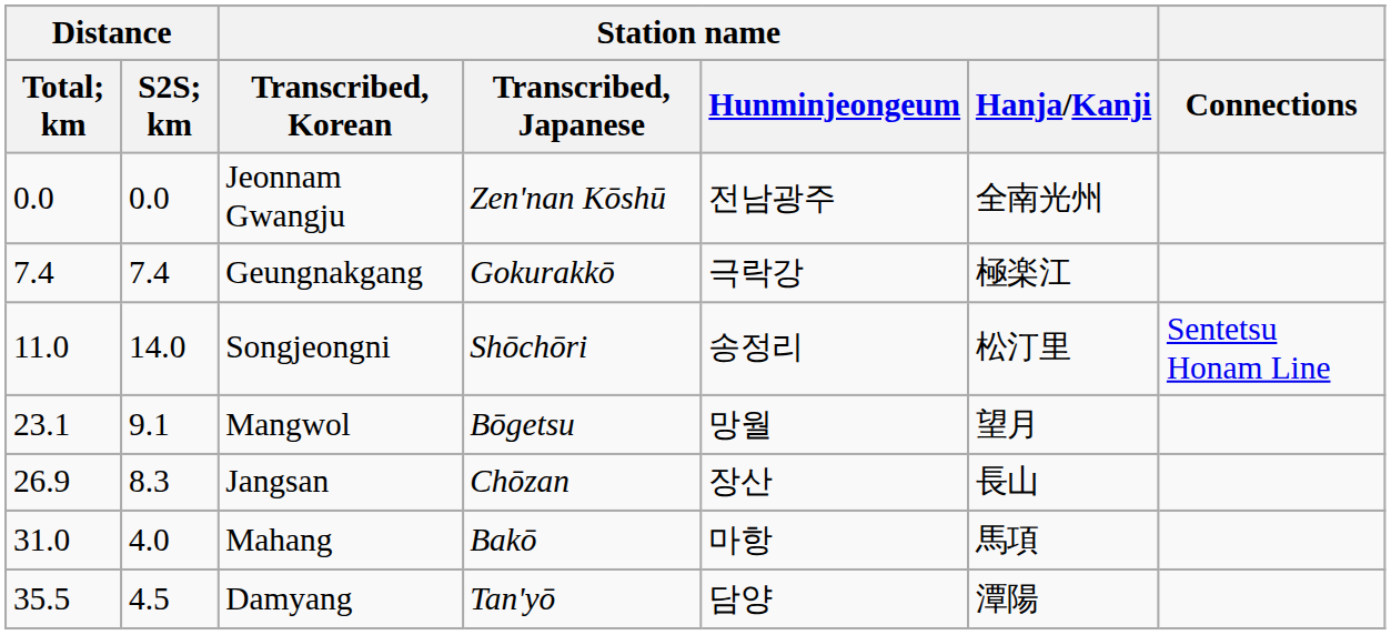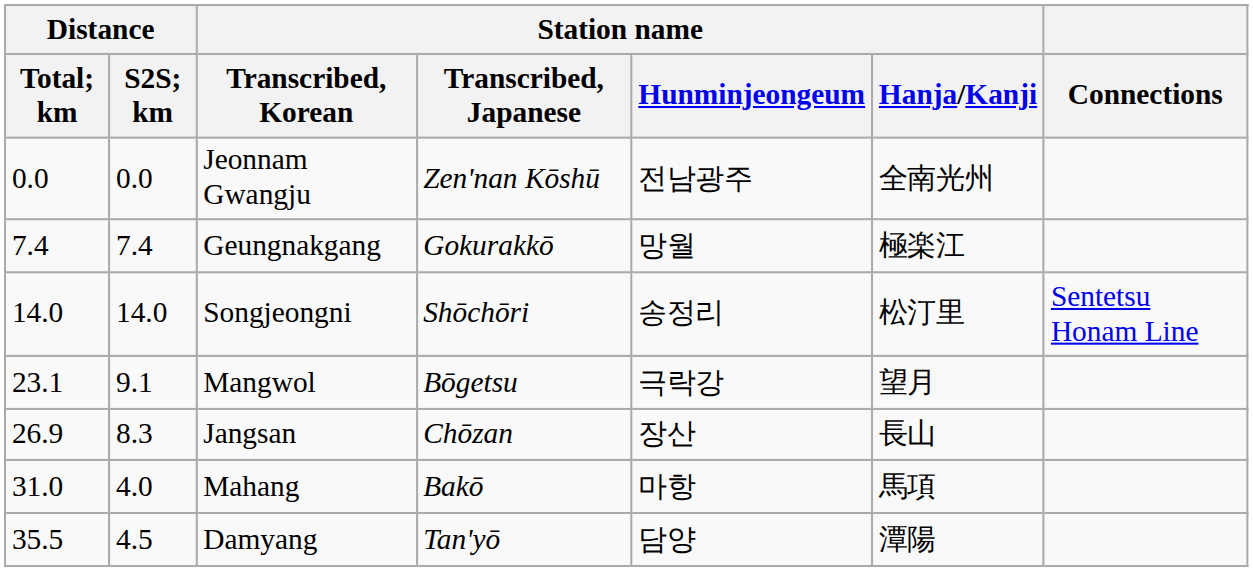Geungnakgang | Station name / Hunminjeongeum: 극락강 -> 망월
Songjeongni | Distance / Total; km: 11.0 -> 14.0
Mangwol | Station name / Hunminjeongeum: 망월 -> 극락강
